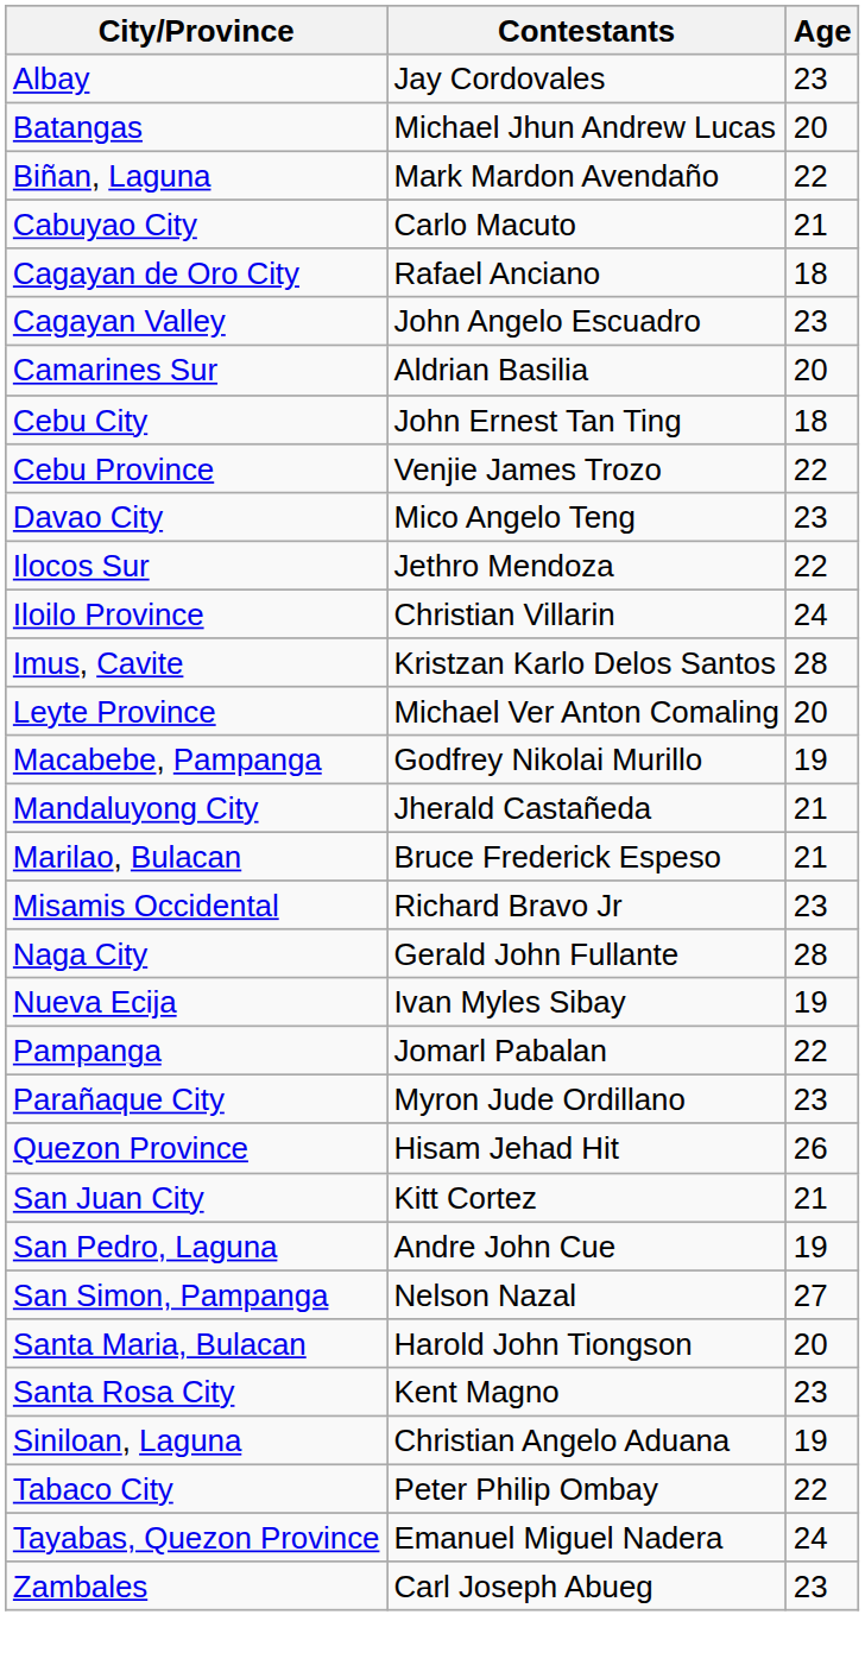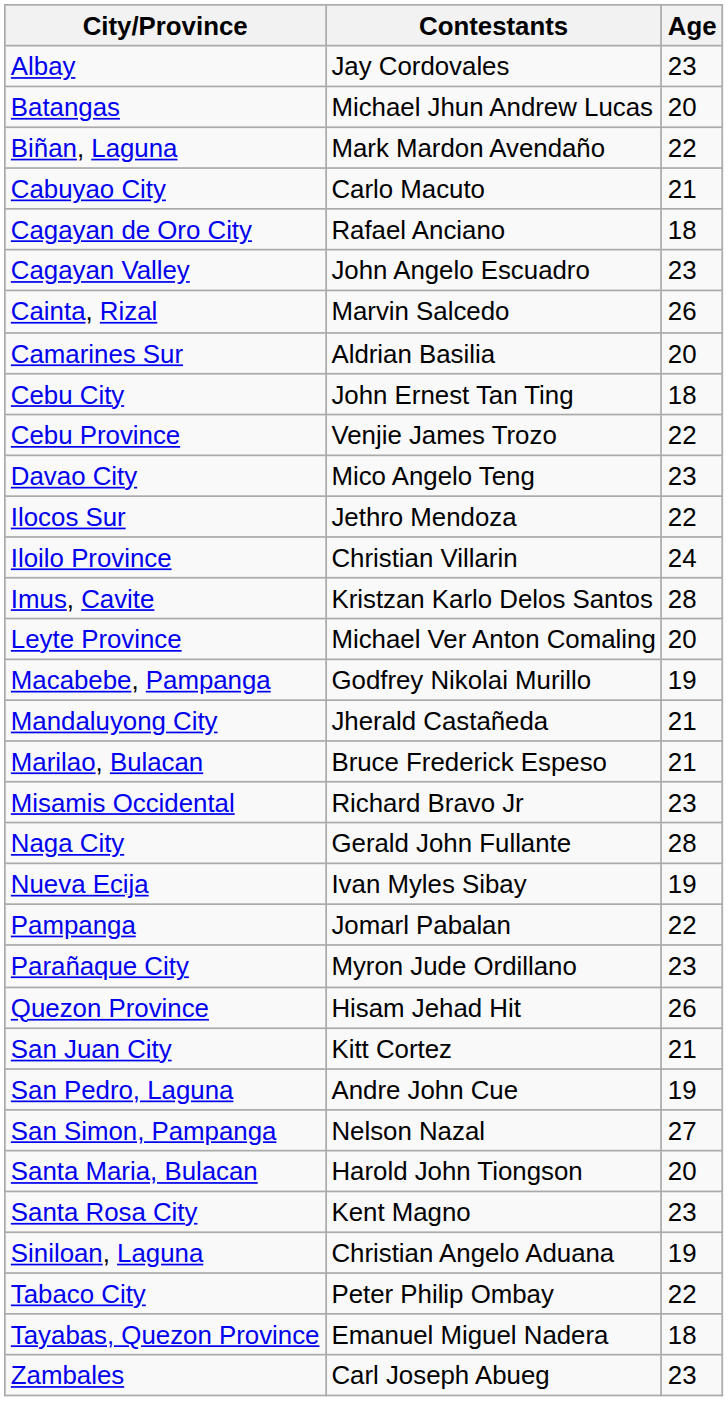+ row: Cainta, Rizal | Marvin Salcedo | 26
Tayabas, Quezon Province | Age: 24 -> 18
